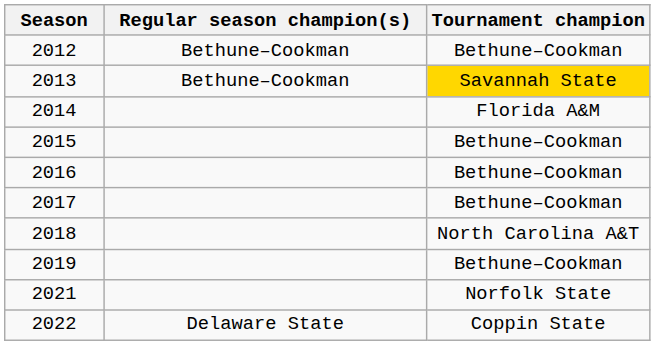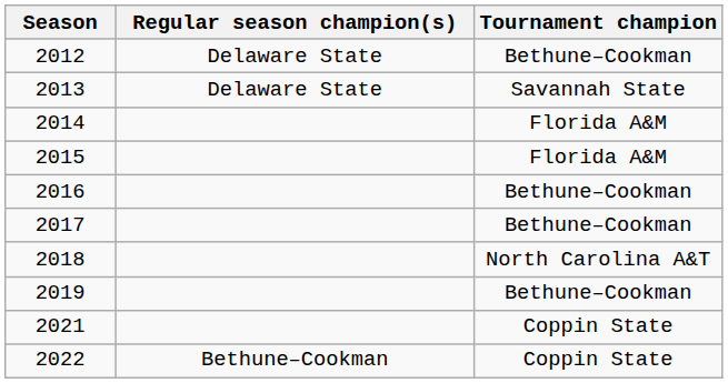2012 | Regular season champion(s): Bethune–Cookman -> Delaware State
2013 | Regular season champion(s): Bethune–Cookman -> Delaware State
2013 | Tournament champion: gold background -> no background
2015 | Tournament champion: Bethune–Cookman -> Florida A&M
2021 | Tournament champion: Norfolk State -> Coppin State
2022 | Regular season champion(s): Delaware State -> Bethune–Cookman
